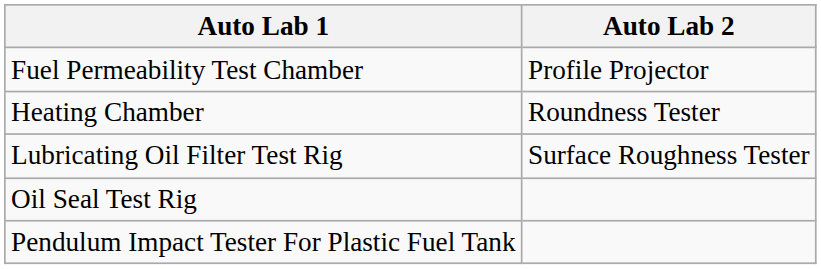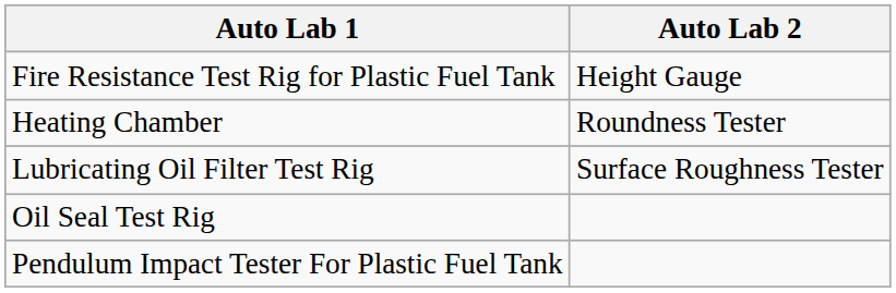+ row: Fire Resistance Test Rig for Plastic Fuel Tank | Height Gauge
- row: Fuel Permeability Test Chamber | Profile Projector
